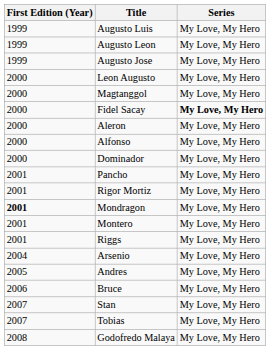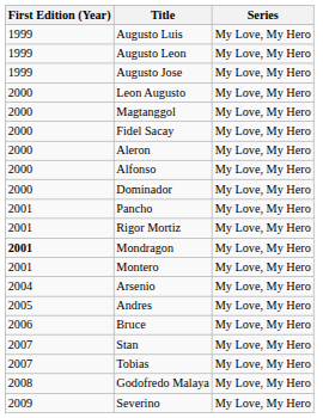Fidel Sacay | Series: bold -> normal
- row: 2001 | Riggs | My Love, My Hero
+ row: 2009 | Severino | My Love, My Hero
